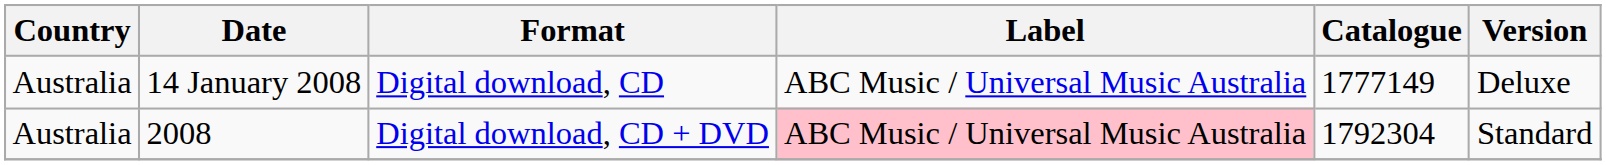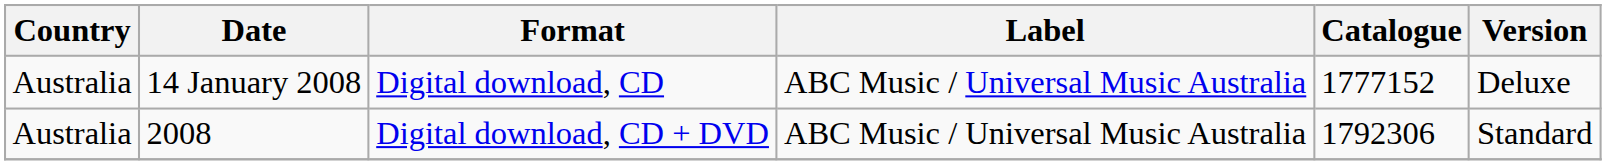14 January 2008 | Catalogue: 1777149 -> 1777152
2008 | Label: pink background -> no background
2008 | Catalogue: 1792304 -> 1792306
